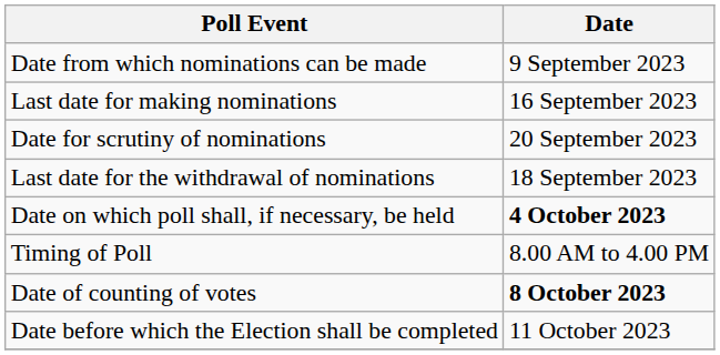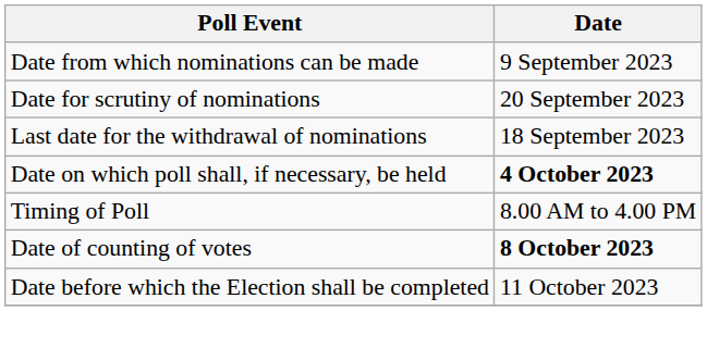- row: Last date for making nominations | 16 September 2023
